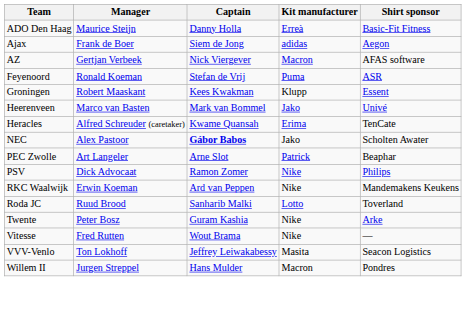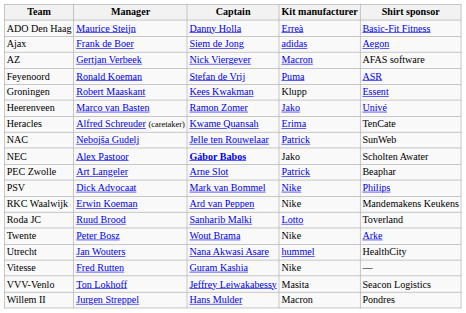Heerenveen | Captain: Mark van Bommel -> Ramon Zomer
+ row: NAC | Nebojša Gudelj | Jelle ten Rouwelaar | Patrick | SunWeb
PSV | Captain: Ramon Zomer -> Mark van Bommel
Twente | Captain: Guram Kashia -> Wout Brama
+ row: Utrecht | Jan Wouters | Nana Akwasi Asare | hummel | HealthCity
Vitesse | Captain: Wout Brama -> Guram Kashia
